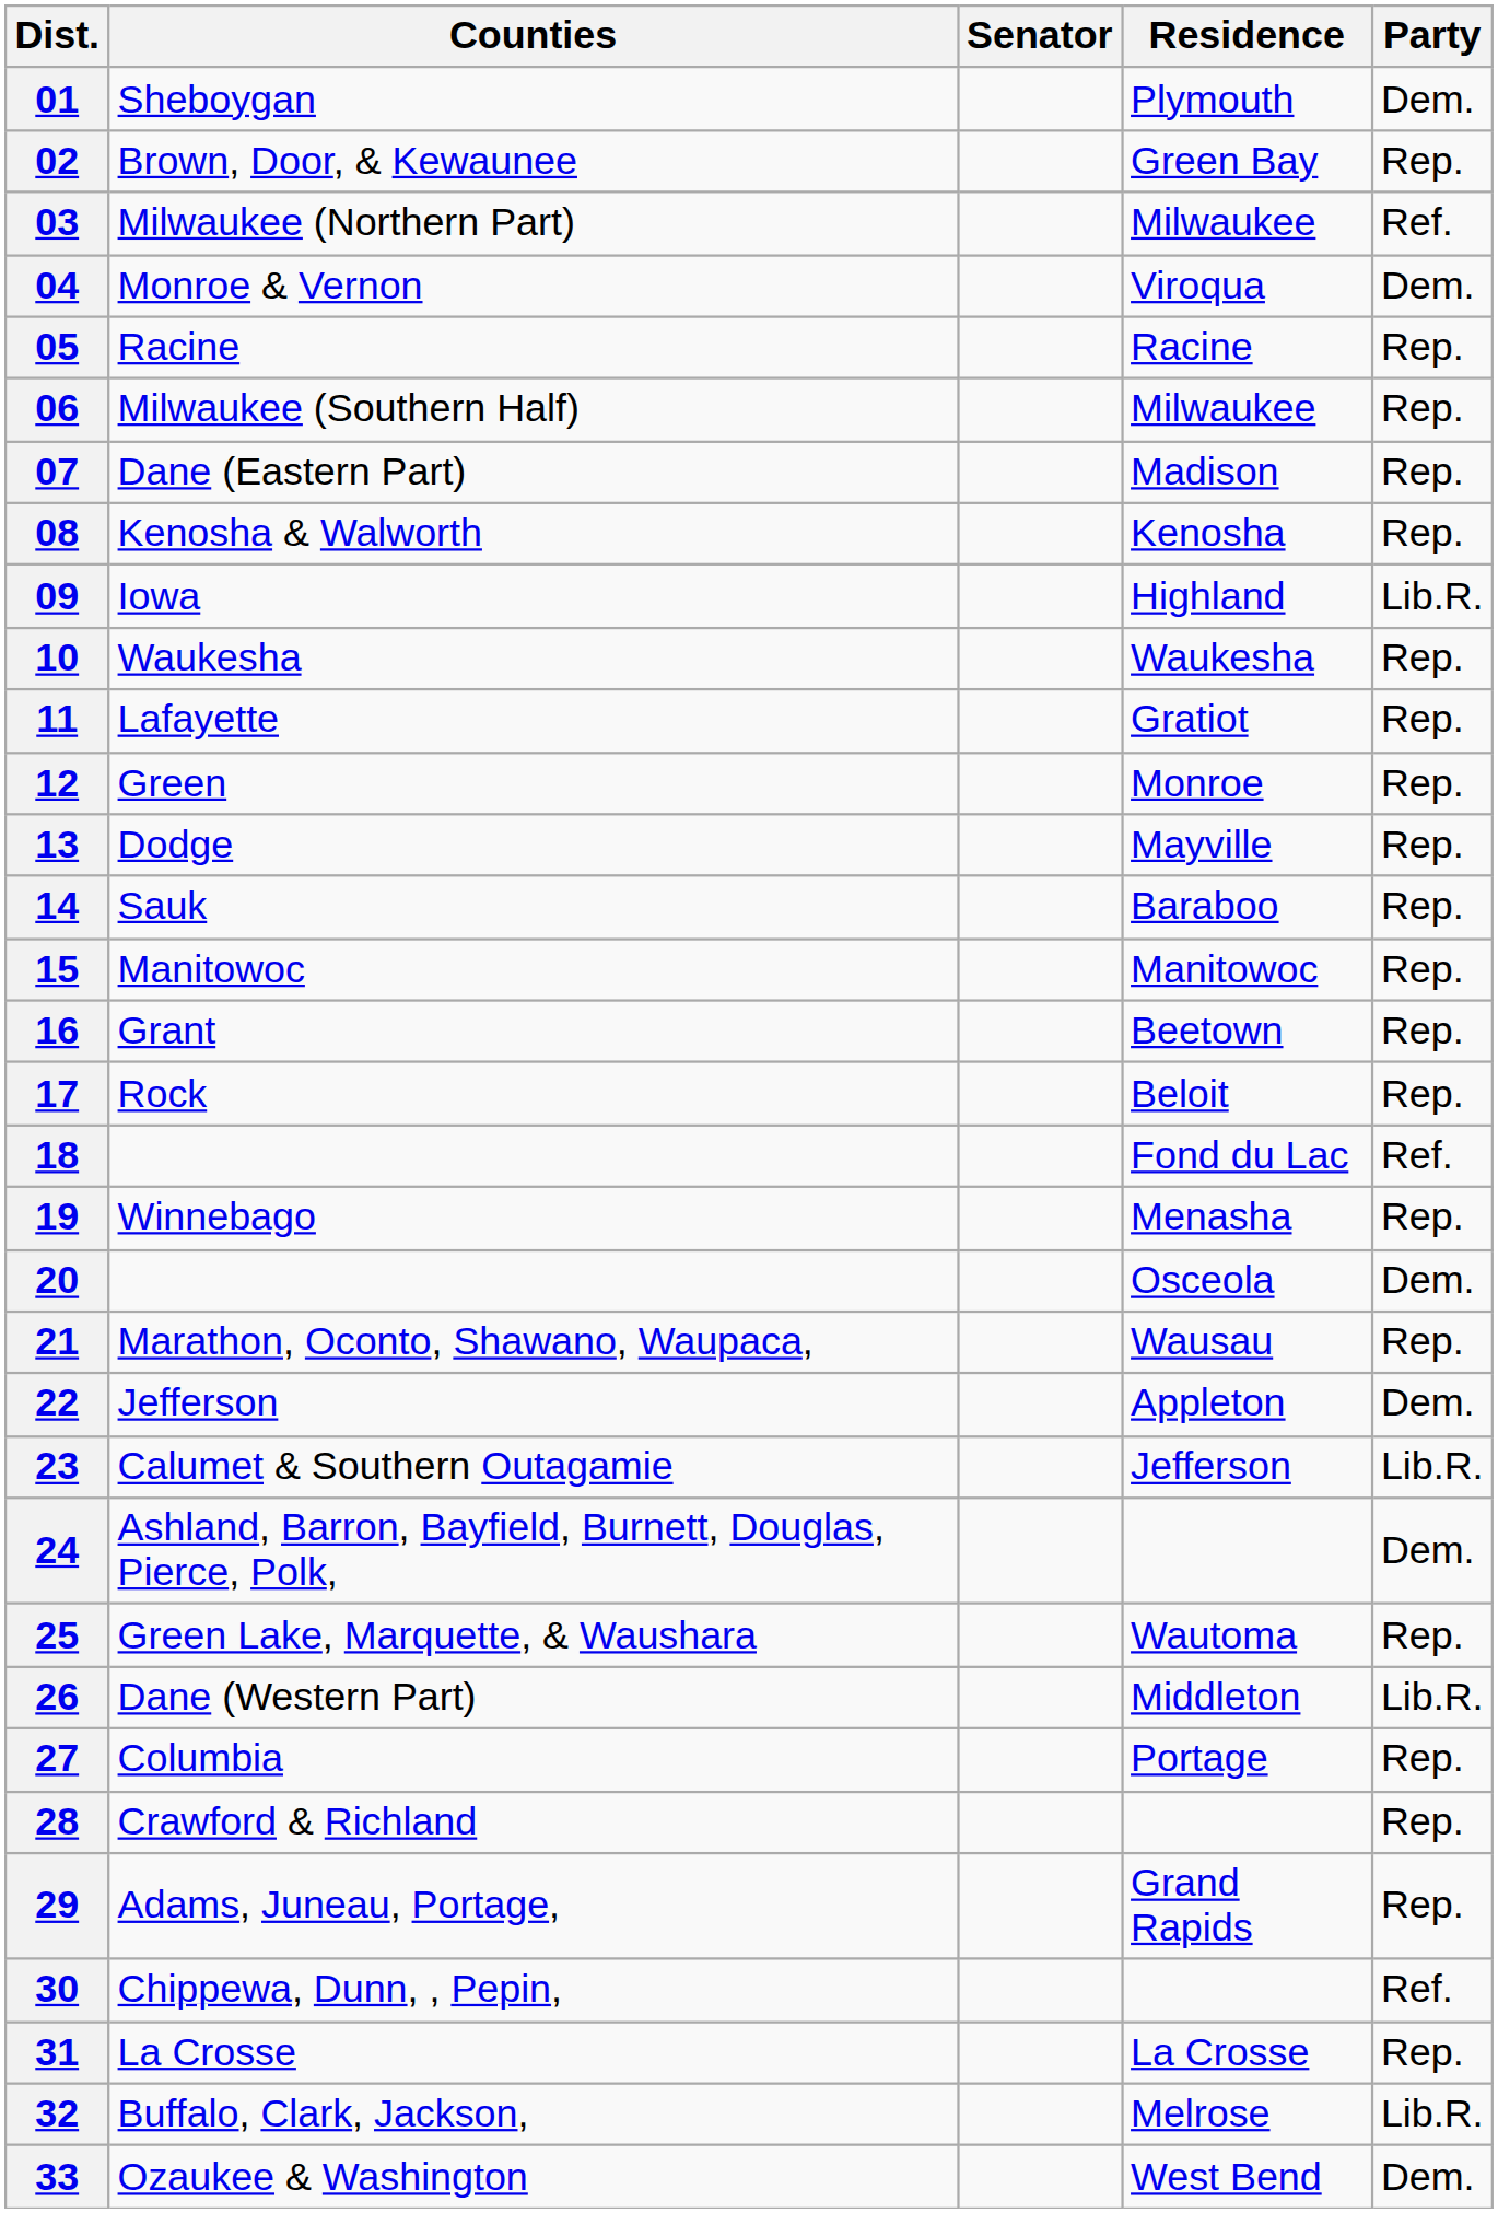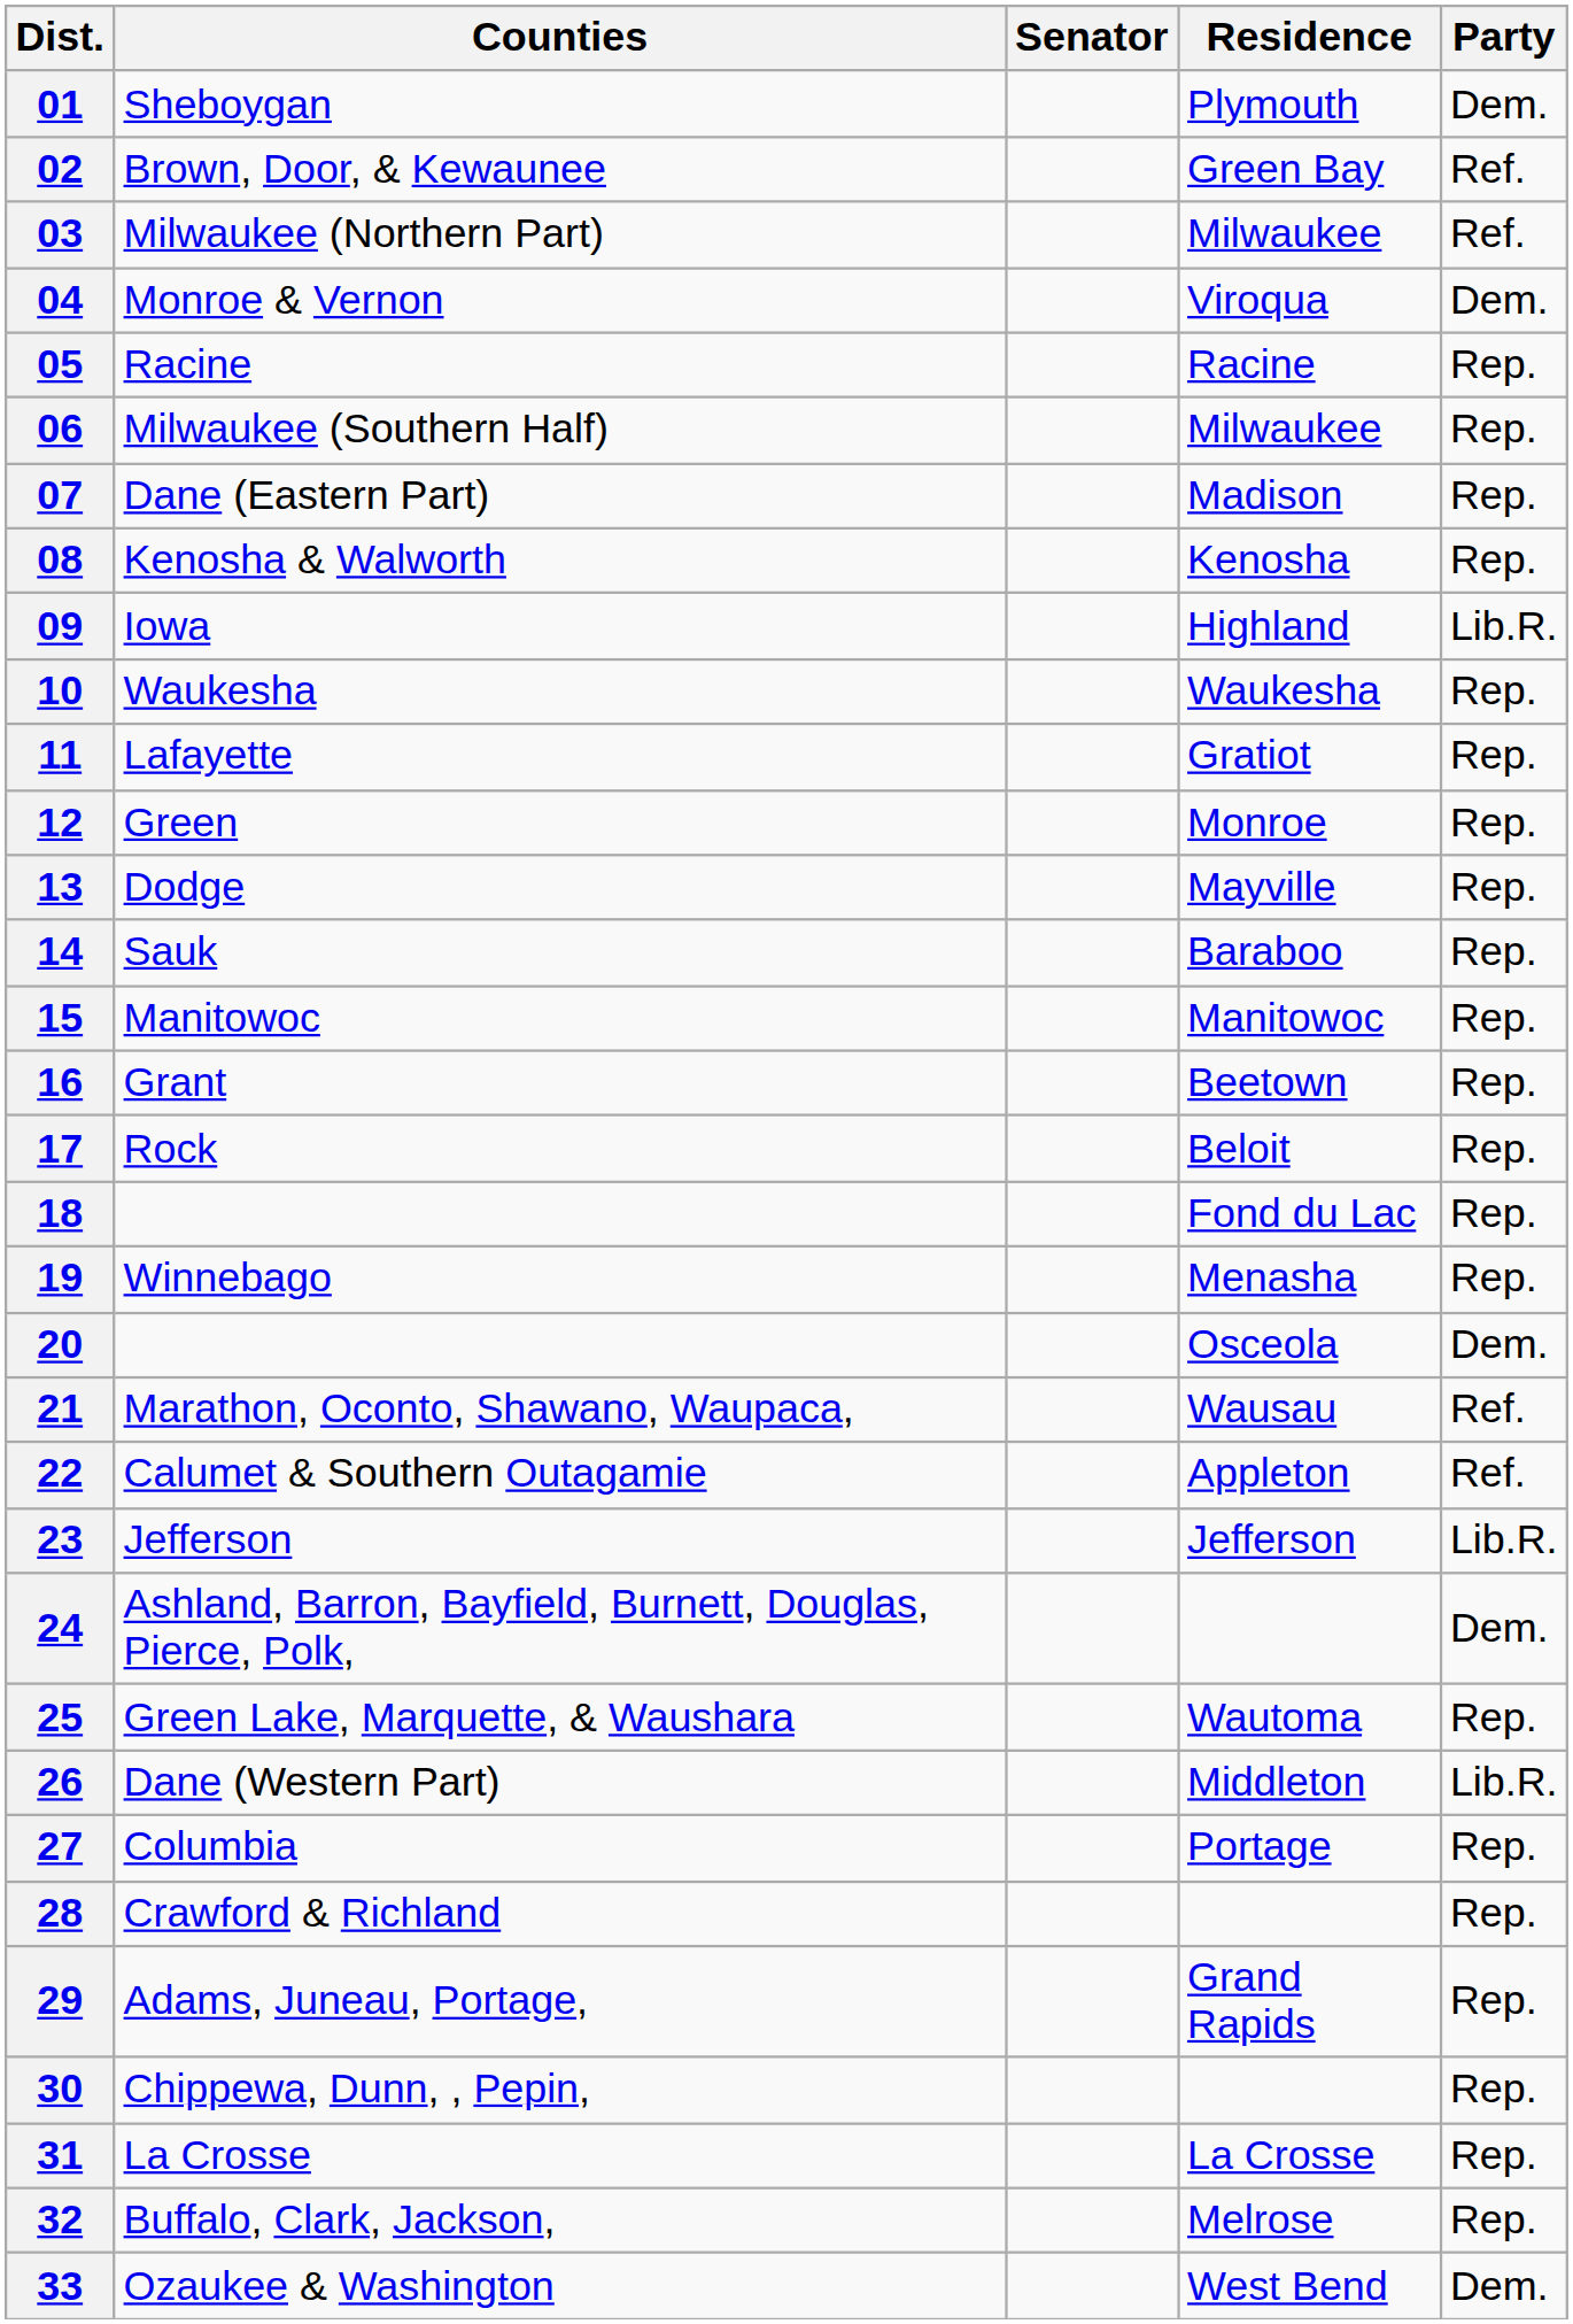02 | Party: Rep. -> Ref.
18 | Party: Ref. -> Rep.
21 | Party: Rep. -> Ref.
22 | Counties: Jefferson -> Calumet & Southern Outagamie
22 | Party: Dem. -> Ref.
23 | Counties: Calumet & Southern Outagamie -> Jefferson
30 | Party: Ref. -> Rep.
32 | Party: Lib.R. -> Rep.
